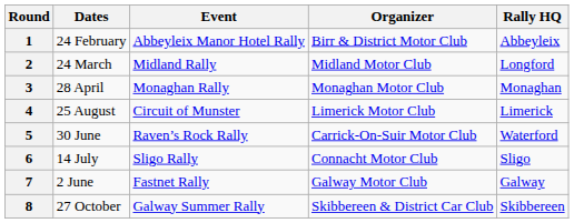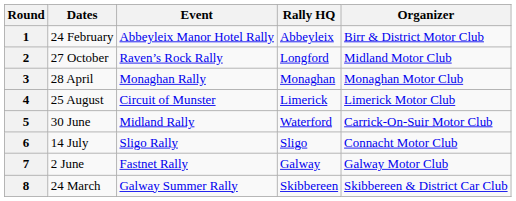columns swapped: Rally HQ <-> Organizer
2 | Dates: 24 March -> 27 October
2 | Event: Midland Rally -> Raven’s Rock Rally
5 | Event: Raven’s Rock Rally -> Midland Rally
8 | Dates: 27 October -> 24 March
